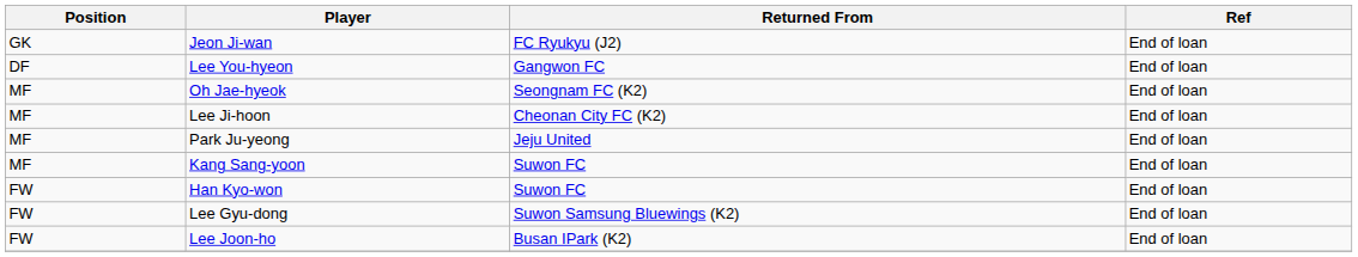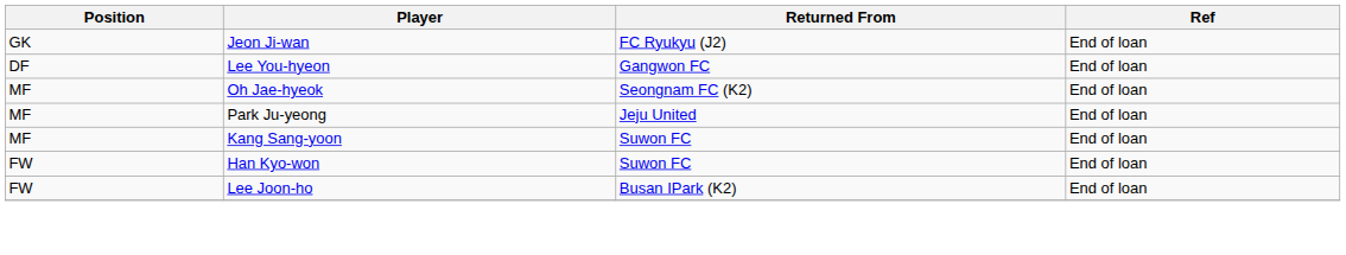- row: MF | Lee Ji-hoon | Cheonan City FC (K2) | End of loan
- row: FW | Lee Gyu-dong | Suwon Samsung Bluewings (K2) | End of loan
